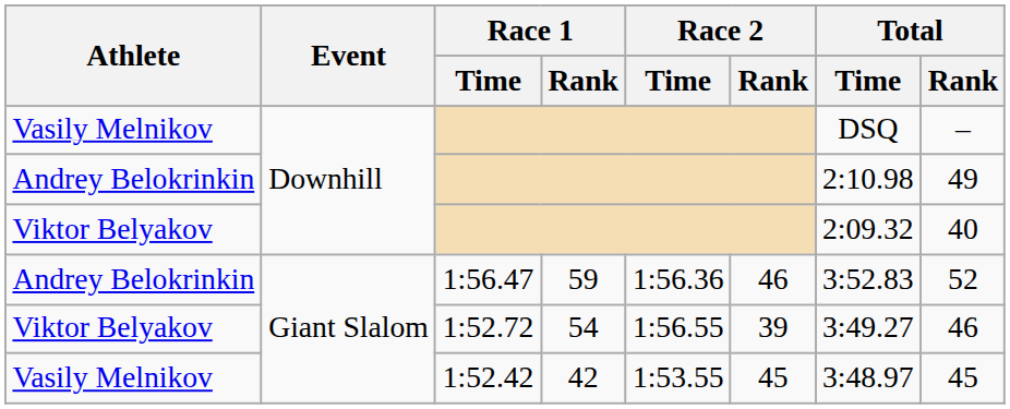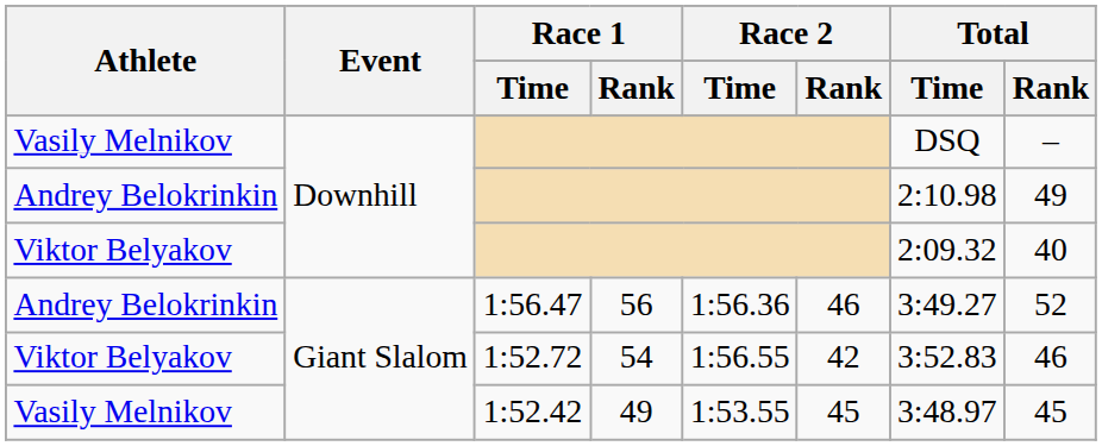1:56.47 | Race 1 / Rank: 59 -> 56
1:56.47 | Total / Time: 3:52.83 -> 3:49.27
1:52.72 | Race 2 / Rank: 39 -> 42
1:52.72 | Total / Time: 3:49.27 -> 3:52.83
1:52.42 | Race 1 / Rank: 42 -> 49
